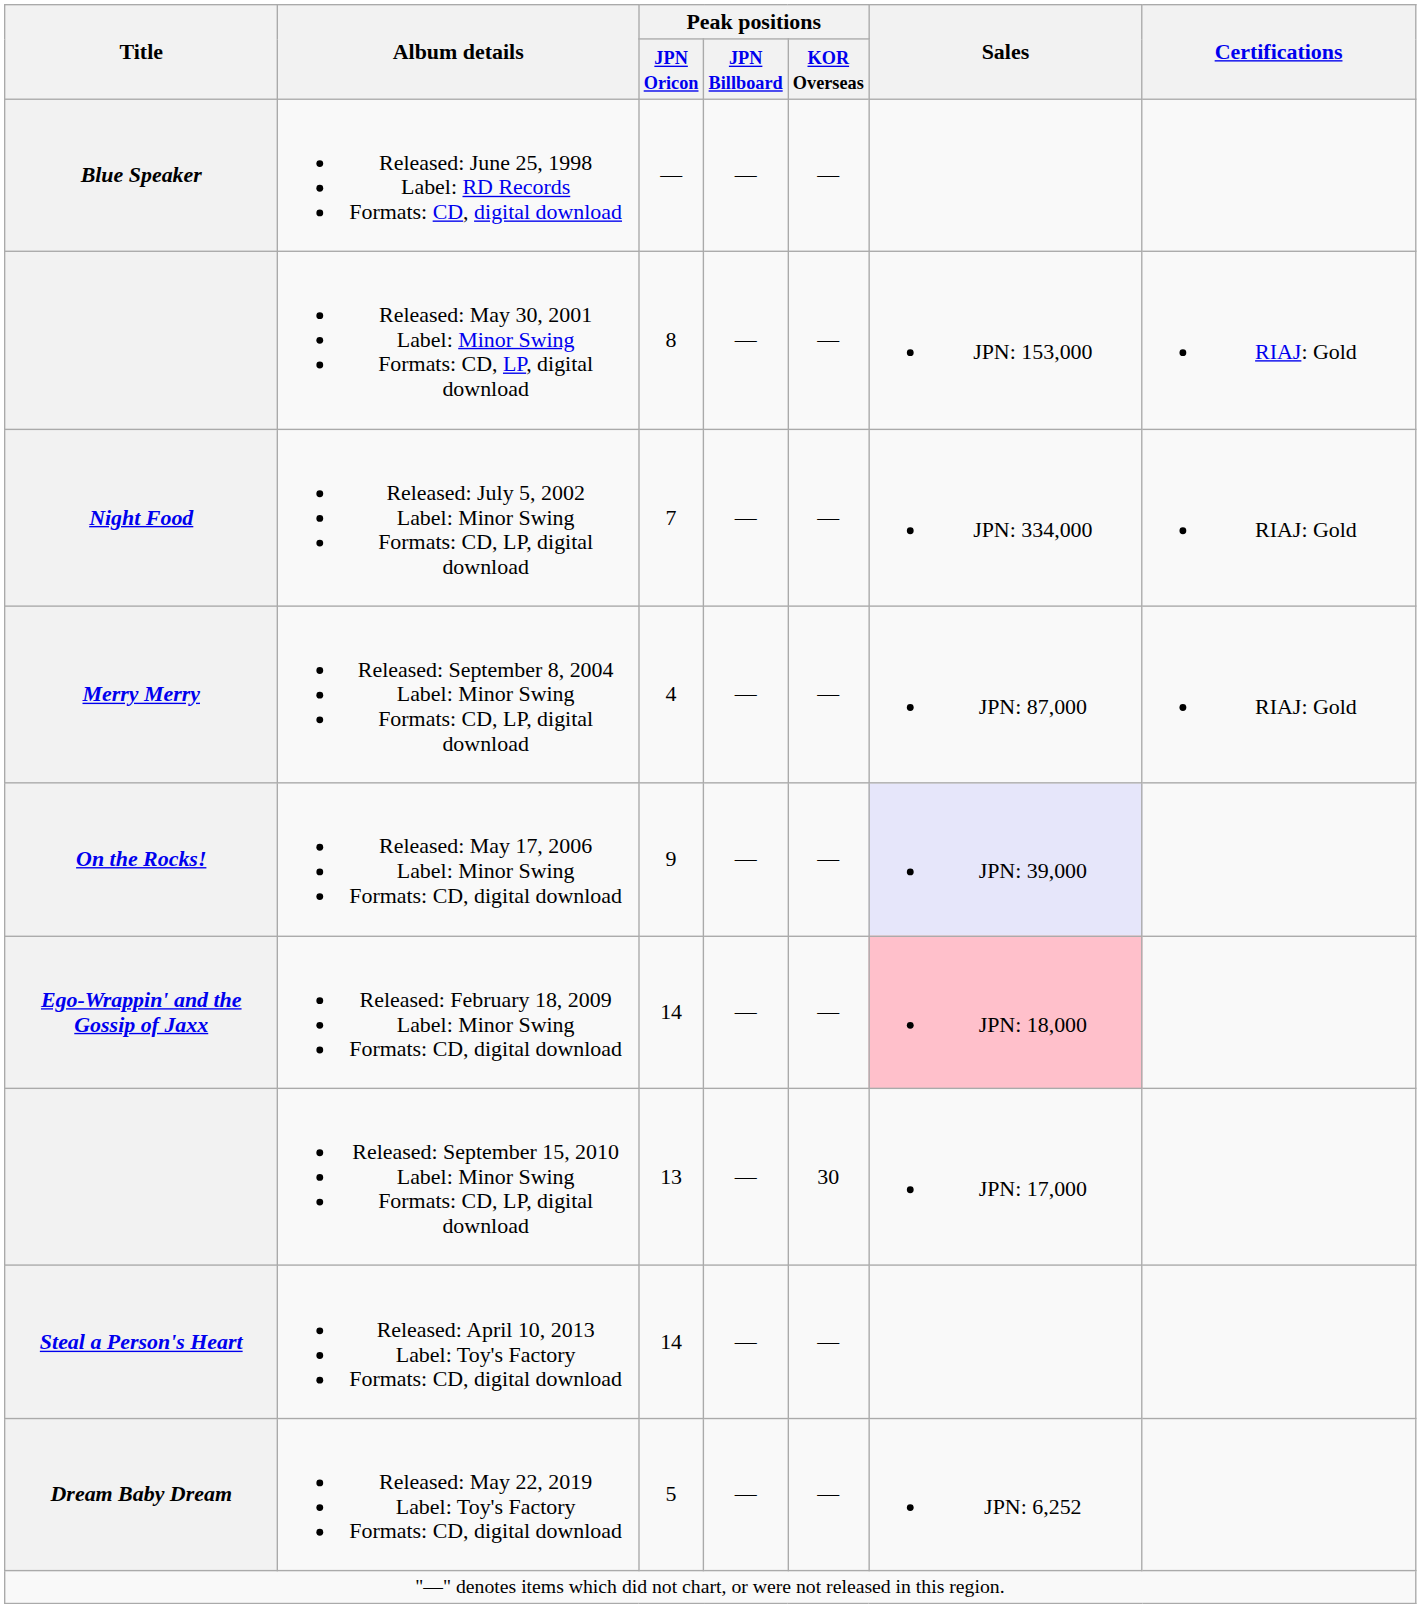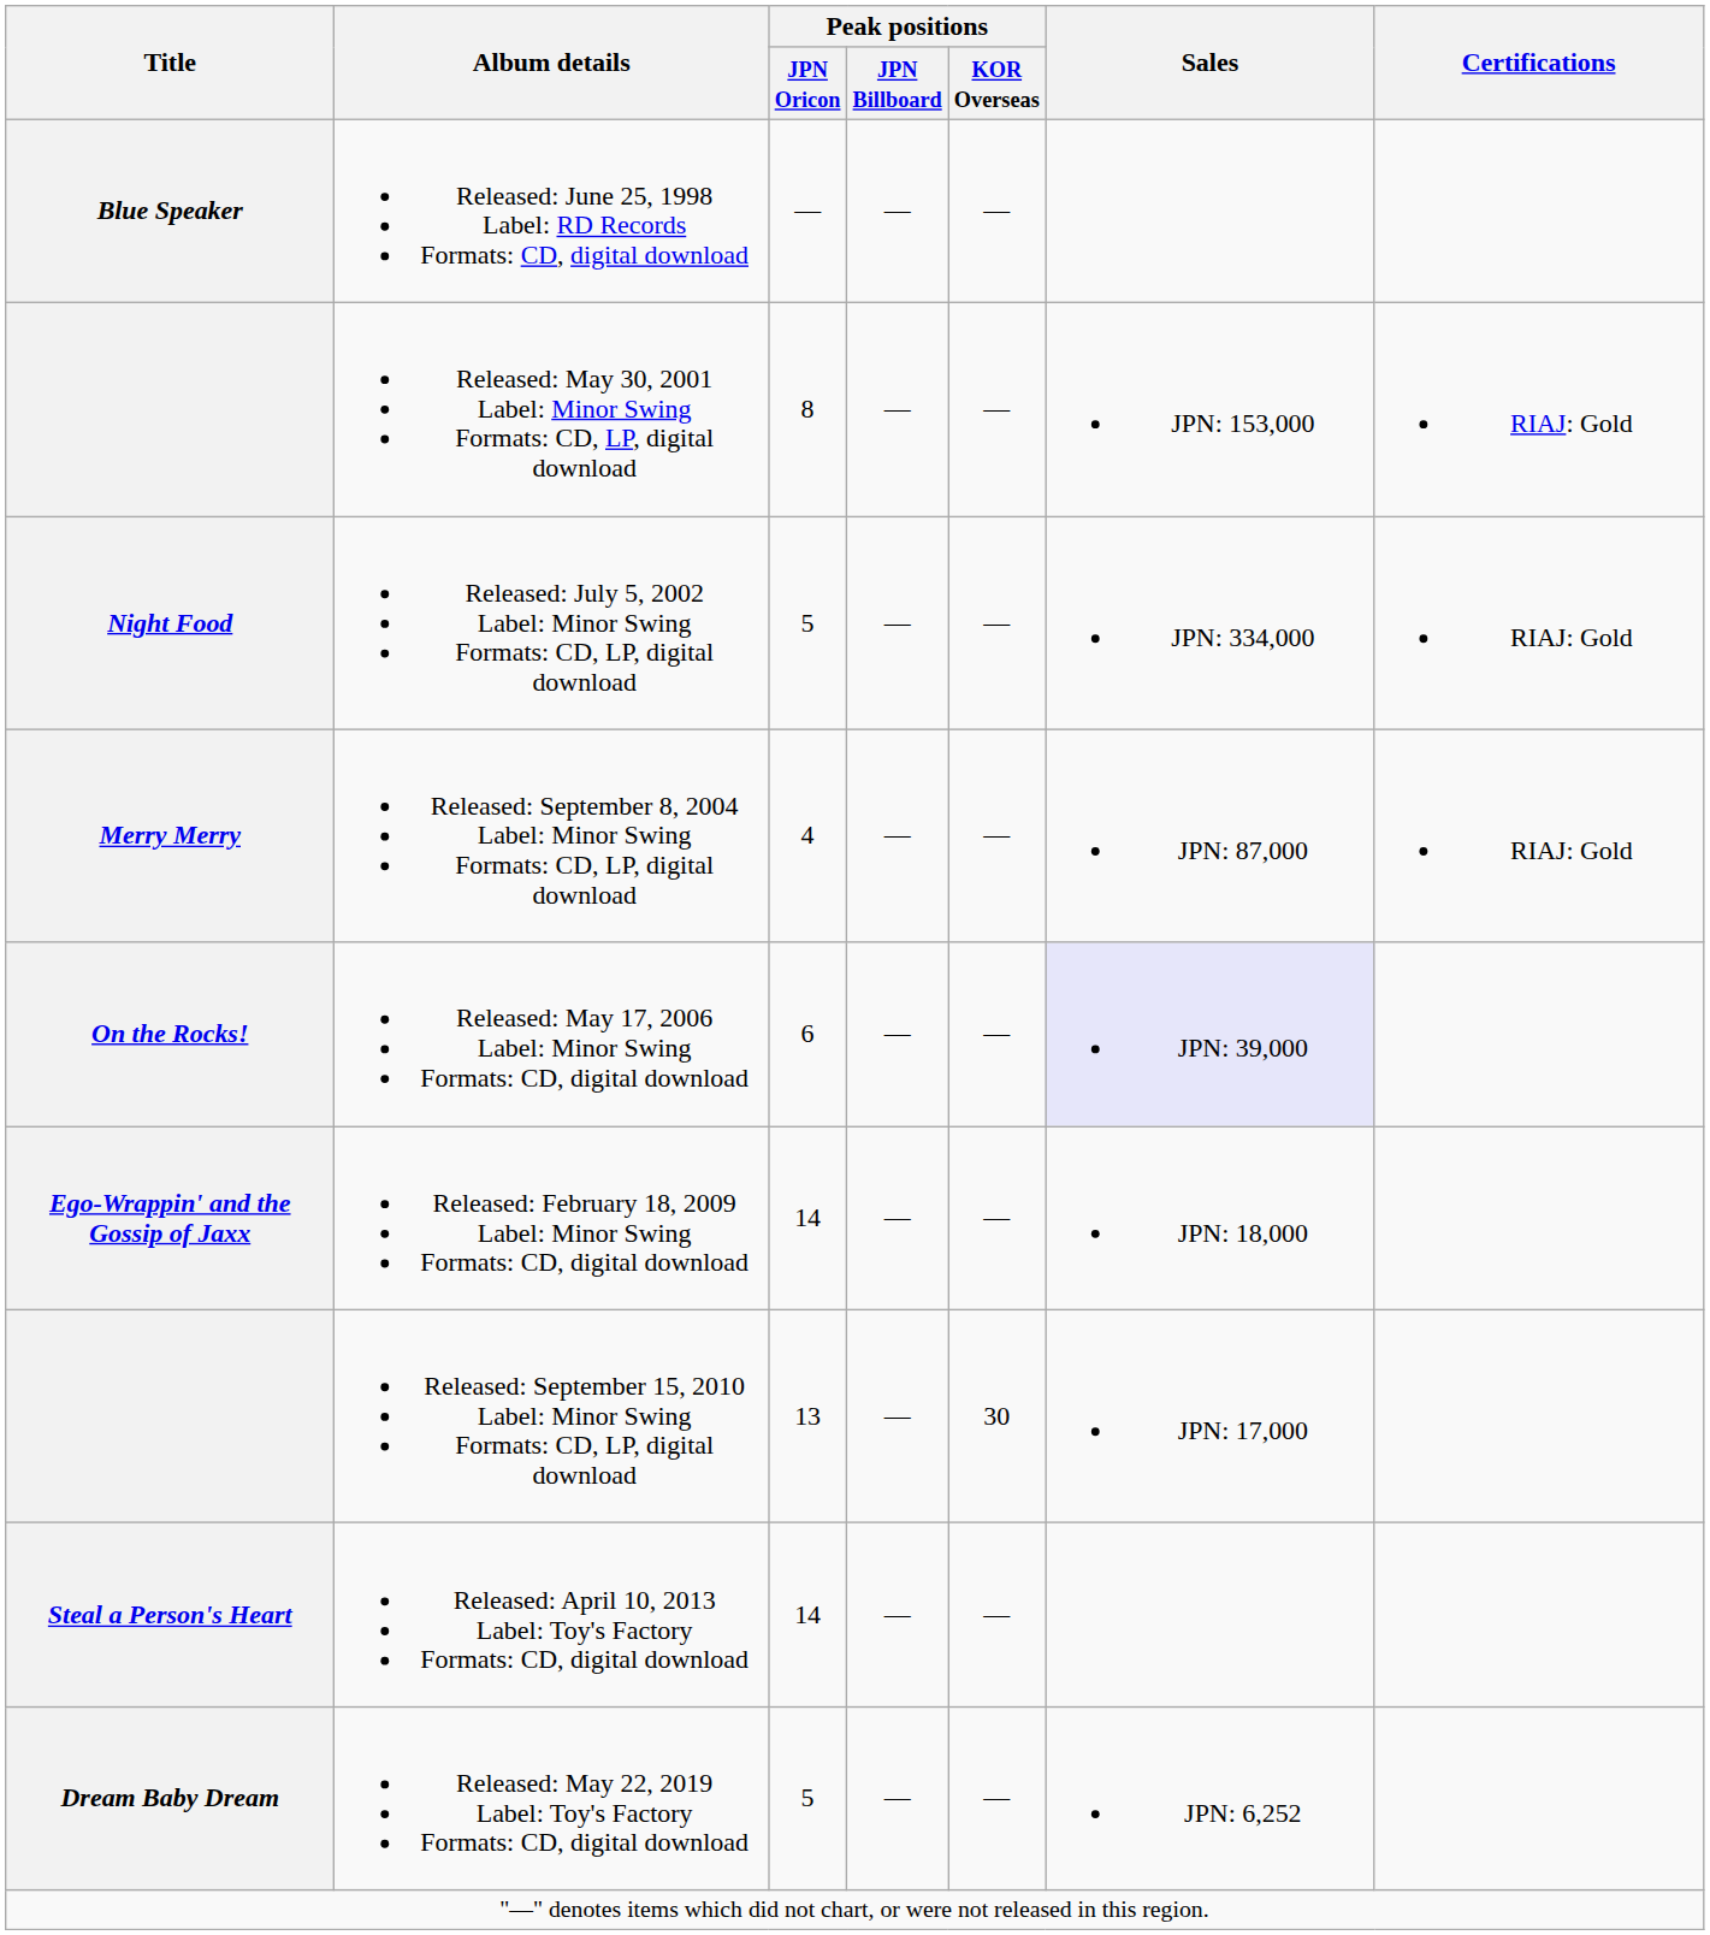Night Food | Peak positions / JPN Oricon: 7 -> 5
On the Rocks! | Peak positions / JPN Oricon: 9 -> 6
Ego-Wrappin' and the Gossip of Jaxx | Sales: pink background -> no background
